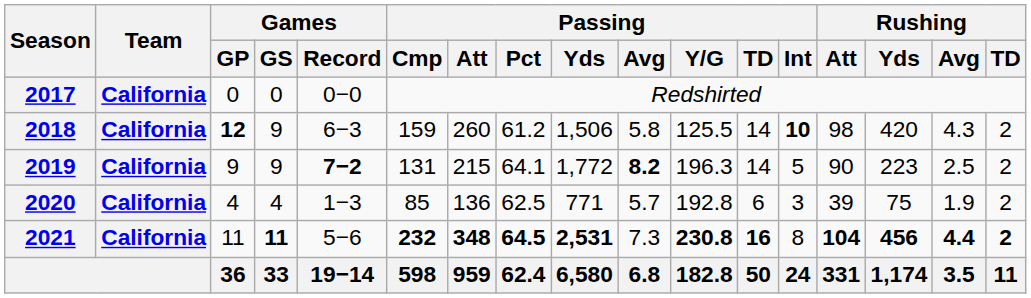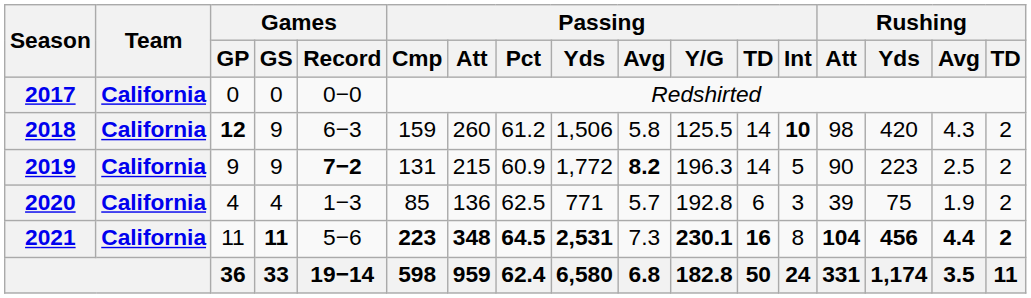2019 | Passing / Pct: 64.1 -> 60.9
2021 | Passing / Cmp: 232 -> 223
2021 | Passing / Y/G: 230.8 -> 230.1
